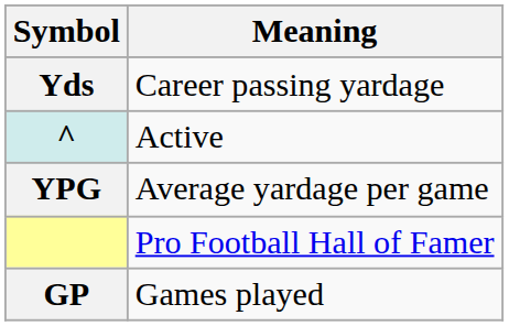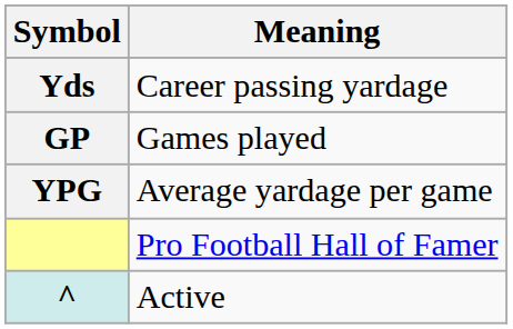rows swapped: GP <-> ^
